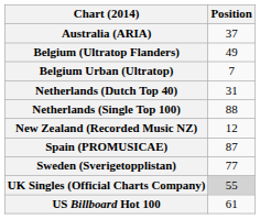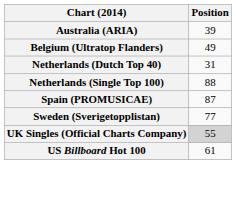Australia (ARIA) | Position: 37 -> 39
- row: Belgium Urban (Ultratop) | 7
- row: New Zealand (Recorded Music NZ) | 12
